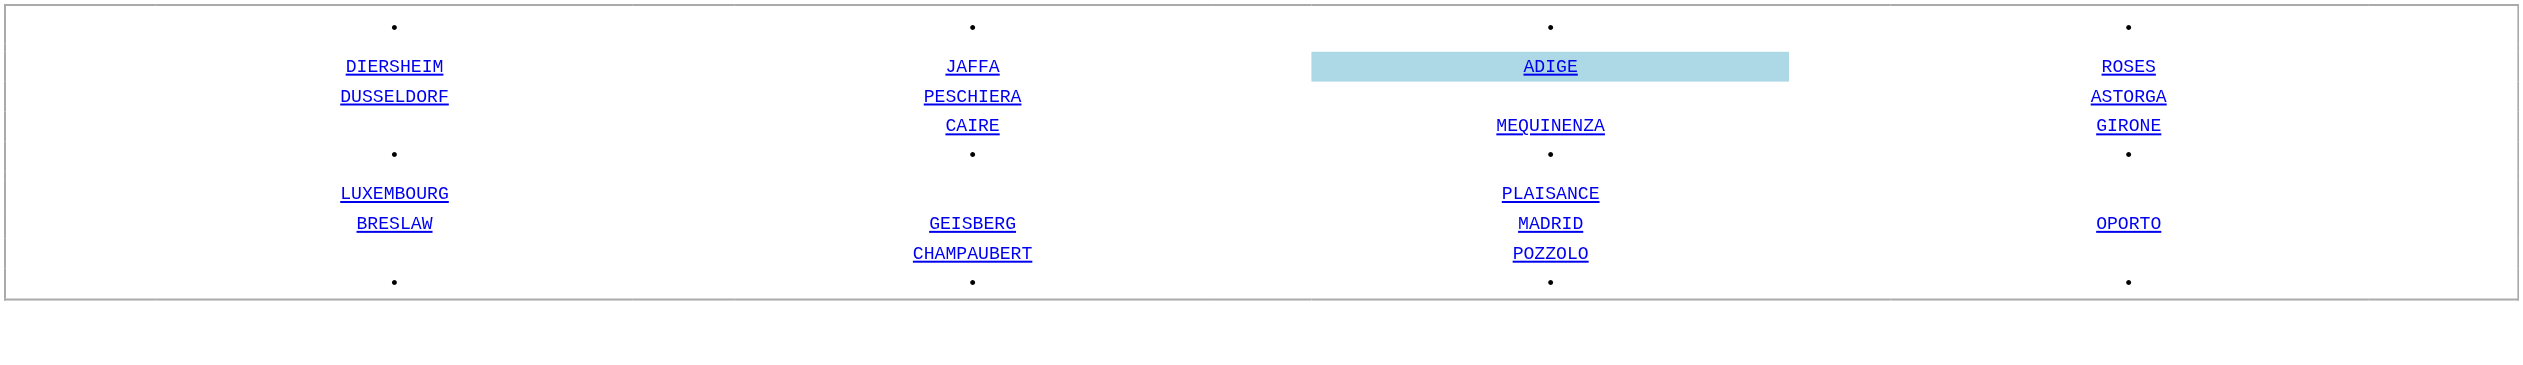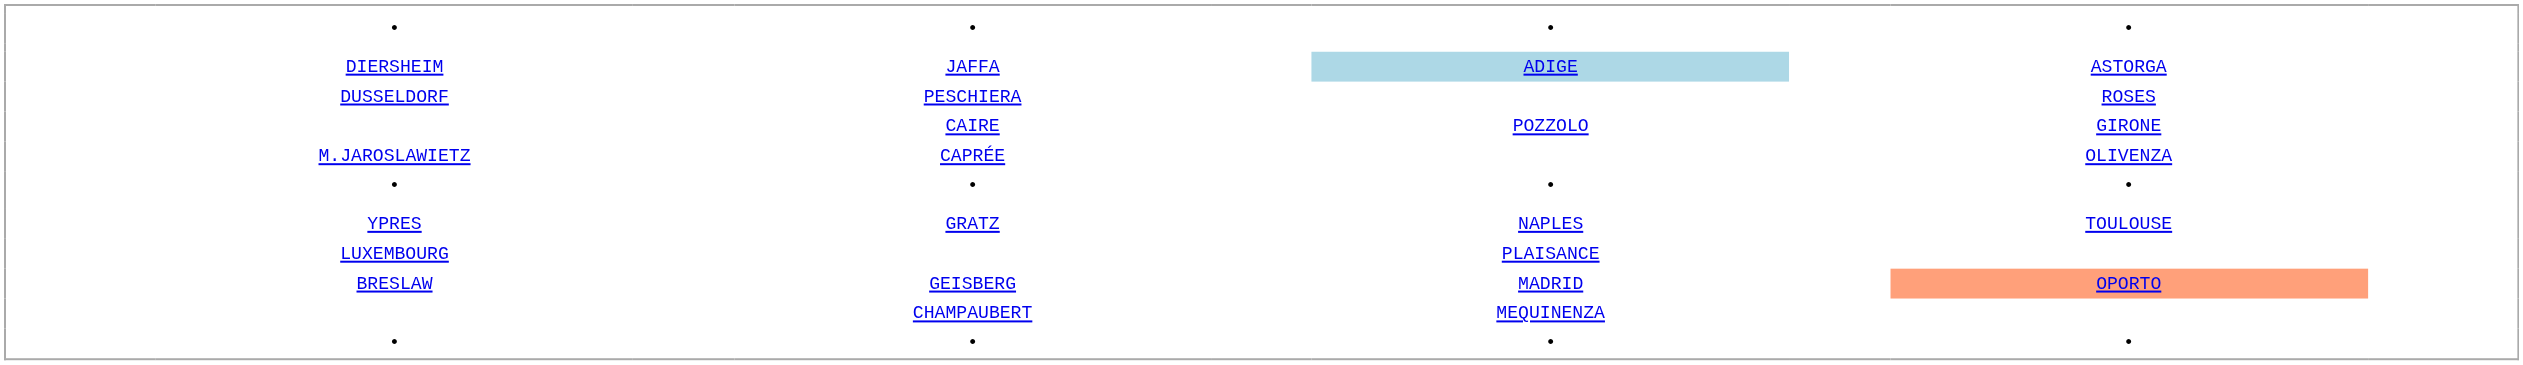JAFFA | column 8: ROSES -> ASTORGA
PESCHIERA | column 8: ASTORGA -> ROSES
CAIRE | column 6: MEQUINENZA -> POZZOLO
+ row: M.JAROSLAWIETZ | CAPRÉE | OLIVENZA
+ row: YPRES | GRATZ | NAPLES | TOULOUSE
GEISBERG | column 8: no background -> lightsalmon background
CHAMPAUBERT | column 6: POZZOLO -> MEQUINENZA
